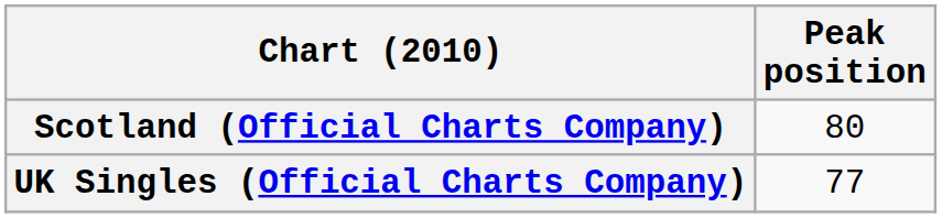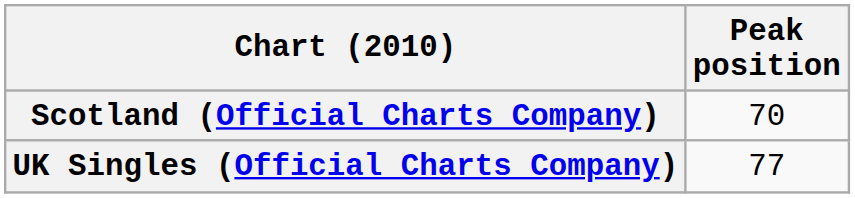Scotland (Official Charts Company) | Peak position: 80 -> 70
